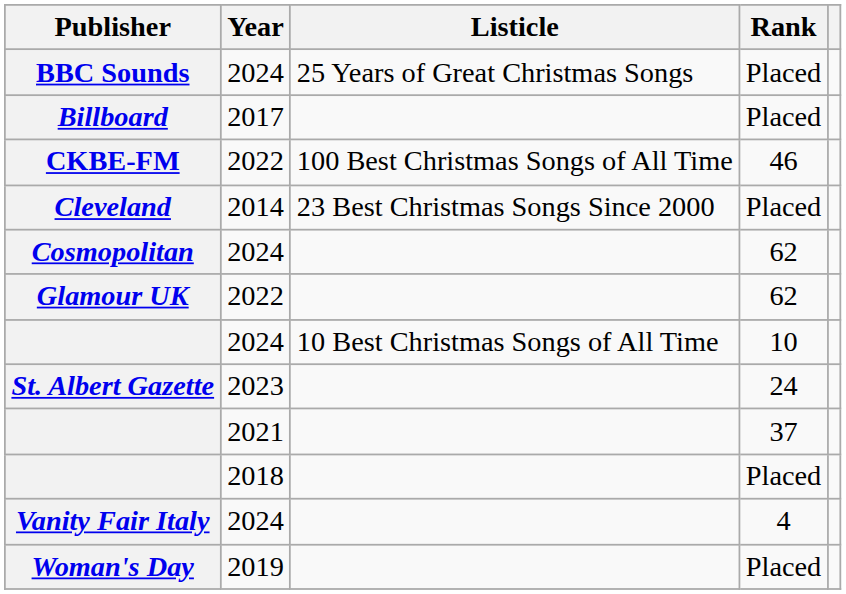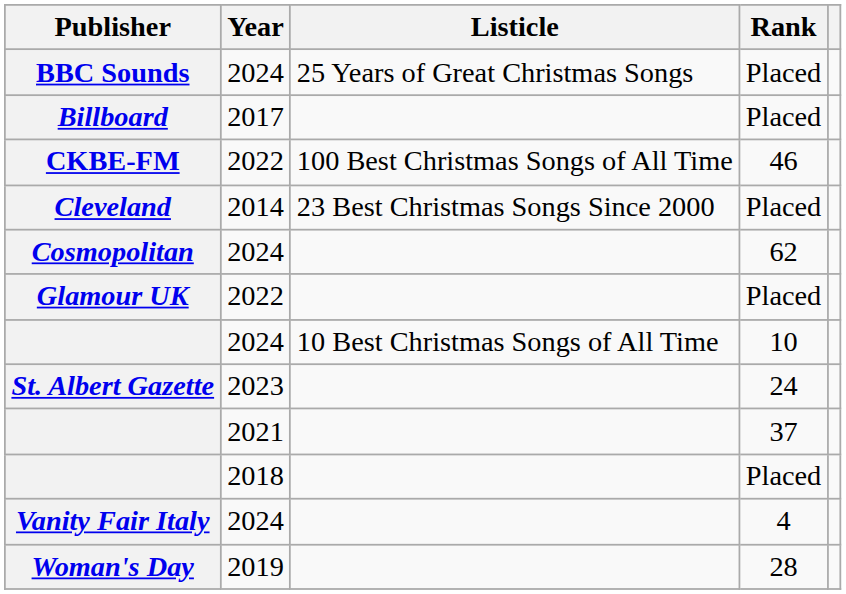Glamour UK | Rank: 62 -> Placed
Woman's Day | Rank: Placed -> 28
